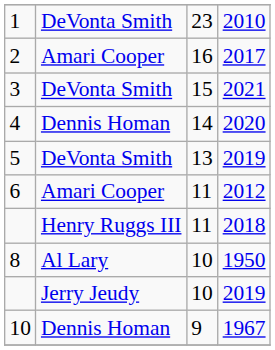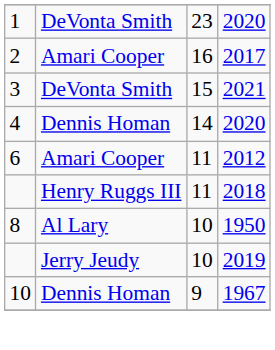1 | column 4: 2010 -> 2020
- row: 5 | DeVonta Smith | 13 | 2019
